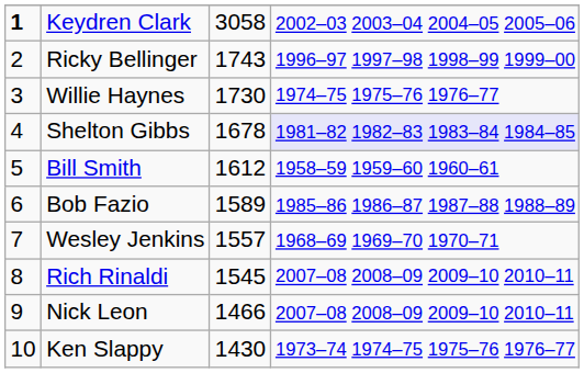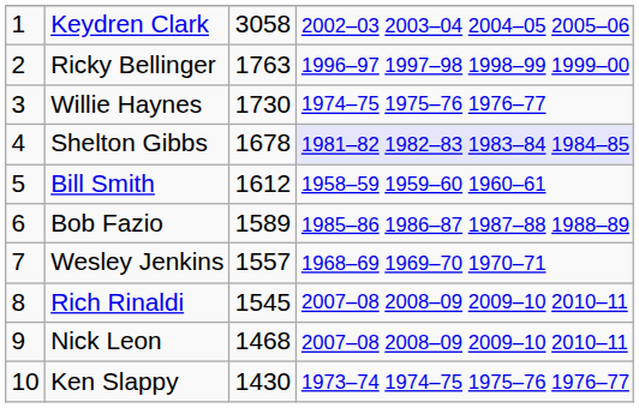Keydren Clark | column 1: bold -> normal
Ricky Bellinger | column 3: 1743 -> 1763
Nick Leon | column 3: 1466 -> 1468
